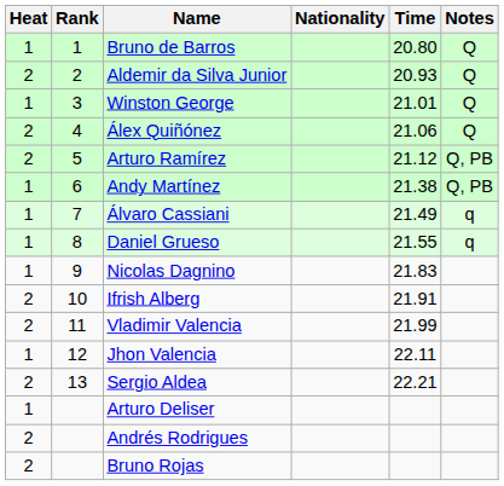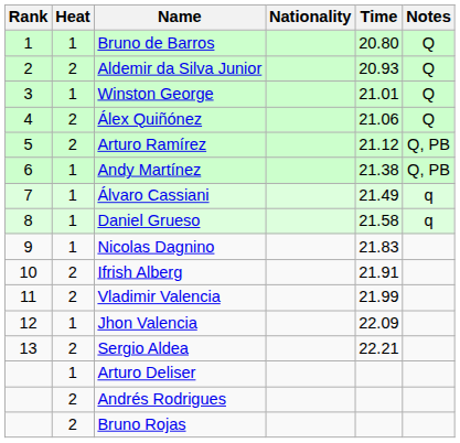columns swapped: Rank <-> Heat
Daniel Grueso | Time: 21.55 -> 21.58
Jhon Valencia | Time: 22.11 -> 22.09
